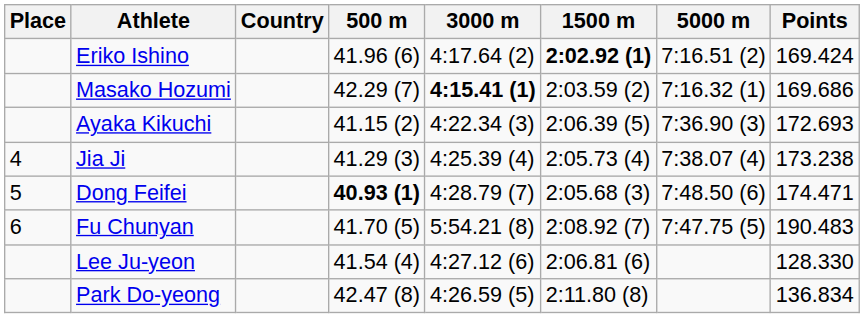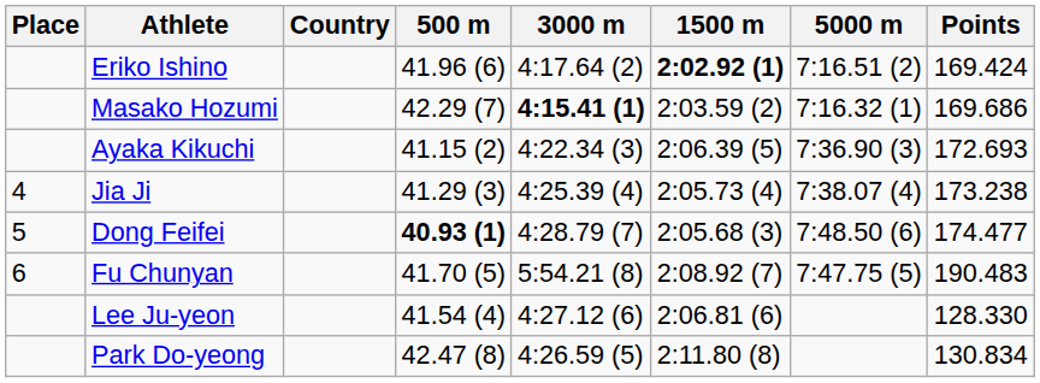Dong Feifei | Points: 174.471 -> 174.477
Park Do-yeong | Points: 136.834 -> 130.834
